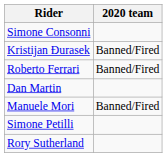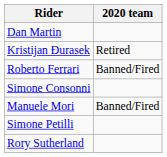rows swapped: Simone Consonni <-> Dan Martin
Kristijan Đurasek | 2020 team: Banned/Fired -> Retired
